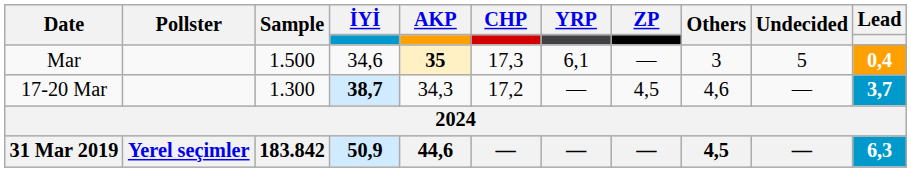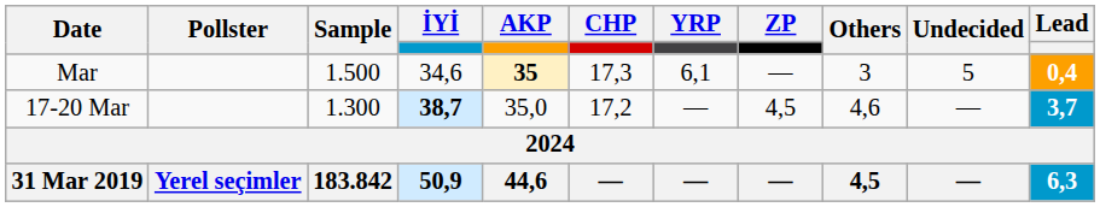17-20 Mar | AKP: 34,3 -> 35,0
